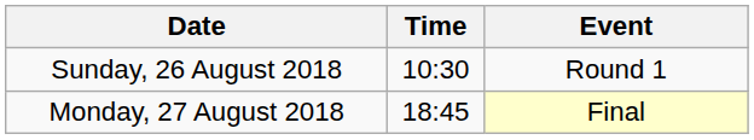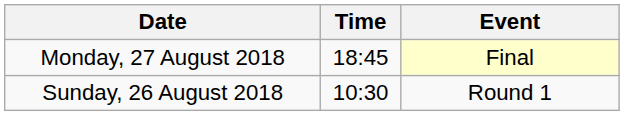rows swapped: Sunday, 26 August 2018 <-> Monday, 27 August 2018
